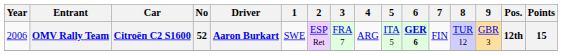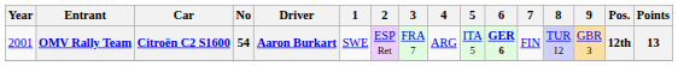OMV Rally Team | Year: 2006 -> 2001
OMV Rally Team | No: 52 -> 54
OMV Rally Team | Points: 15 -> 13
